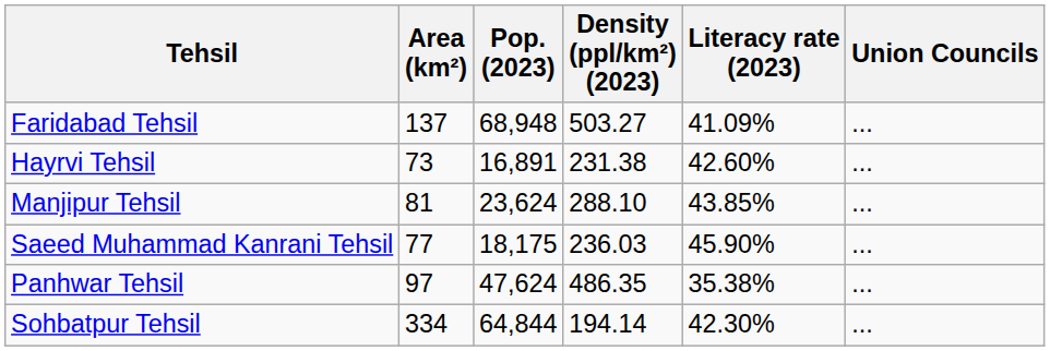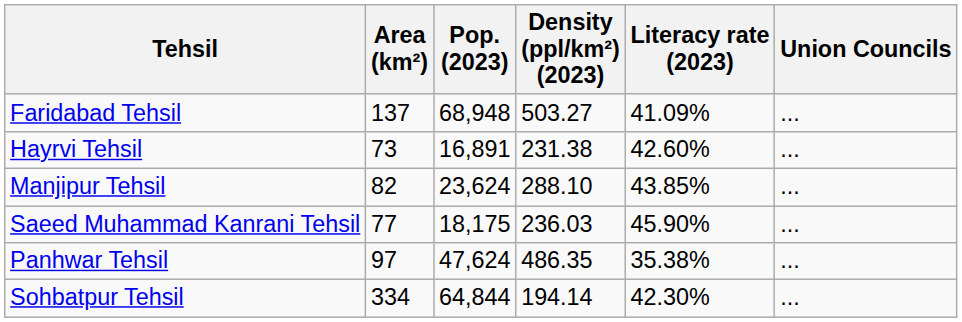Manjipur Tehsil | Area (km²): 81 -> 82
